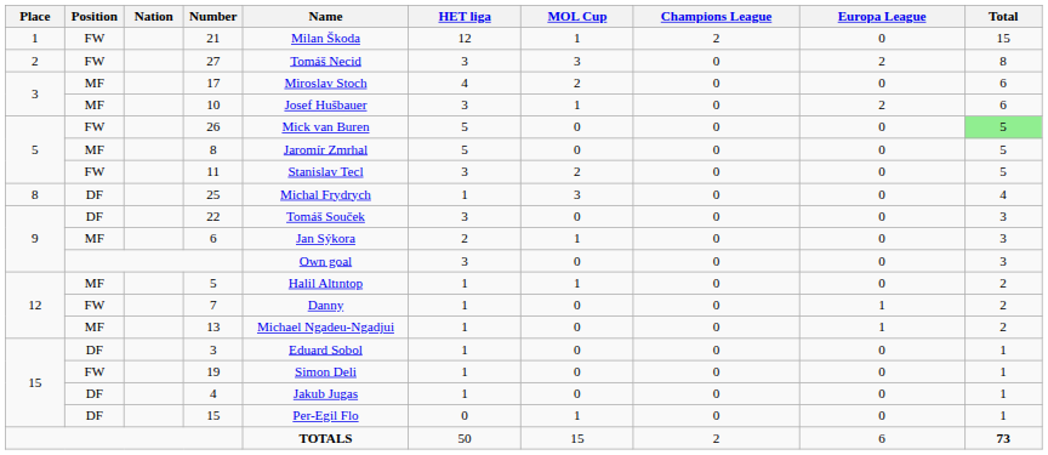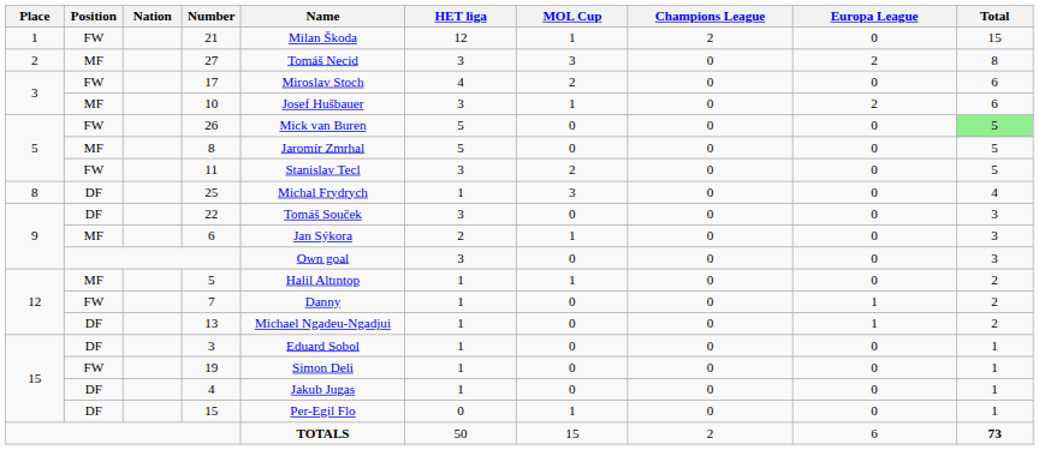27 | Position: FW -> MF
17 | Position: MF -> FW
13 | Position: MF -> DF
